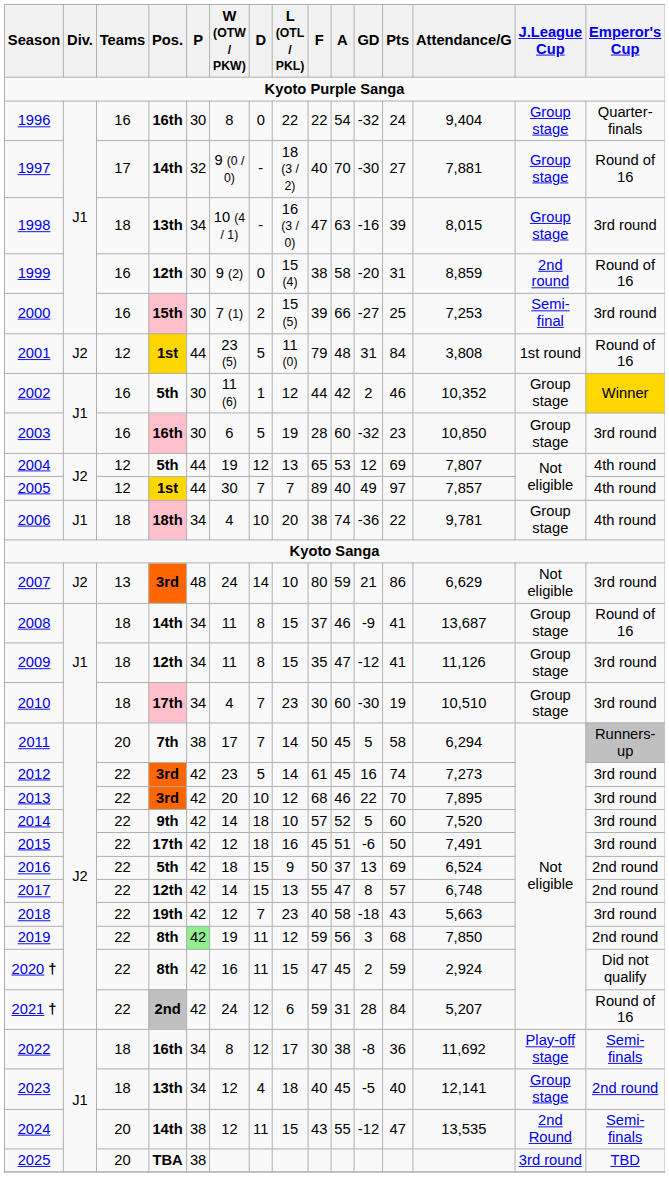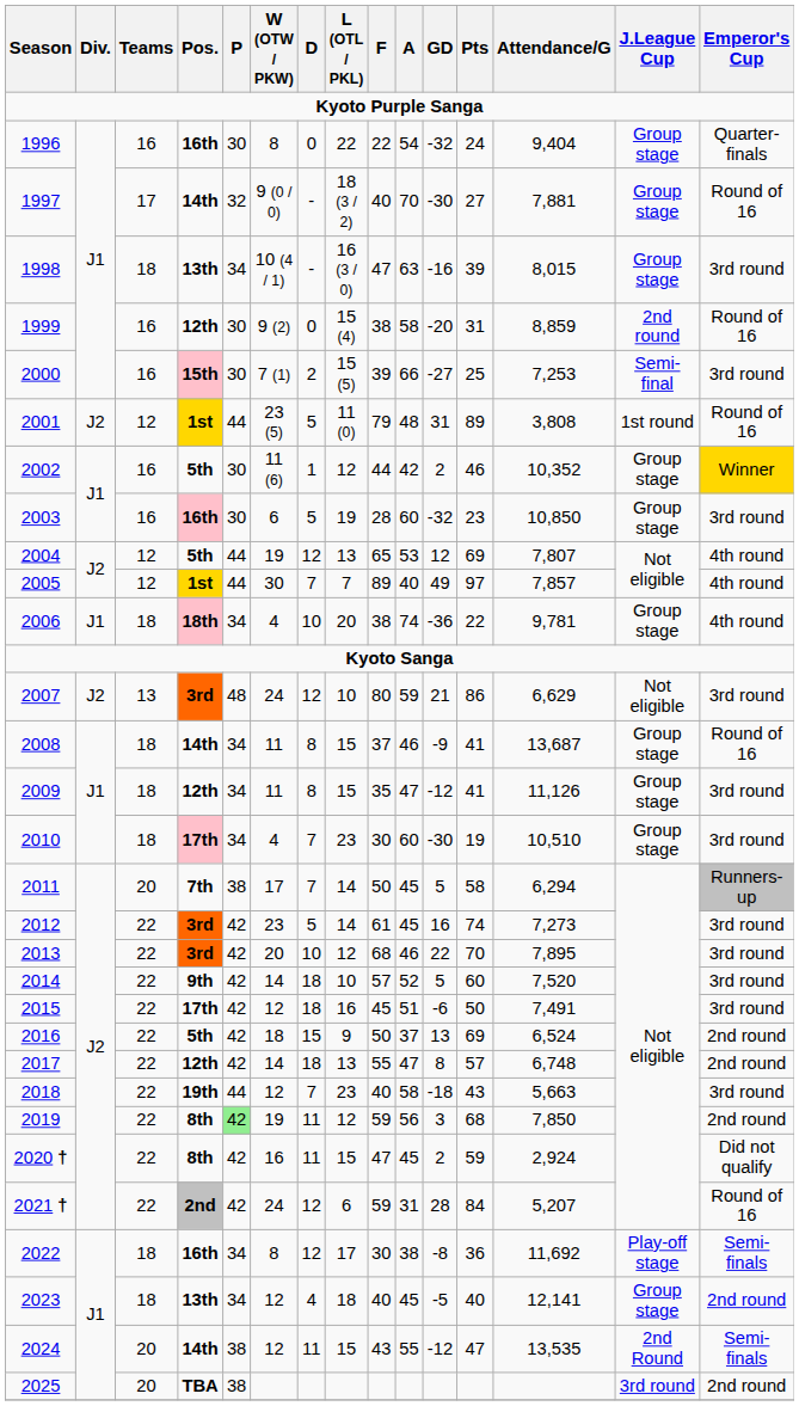2001 | Pts: 84 -> 89
2007 | D: 14 -> 12
2017 | D: 15 -> 18
2018 | P: 42 -> 44
2025 | Emperor's Cup: TBD -> 2nd round
